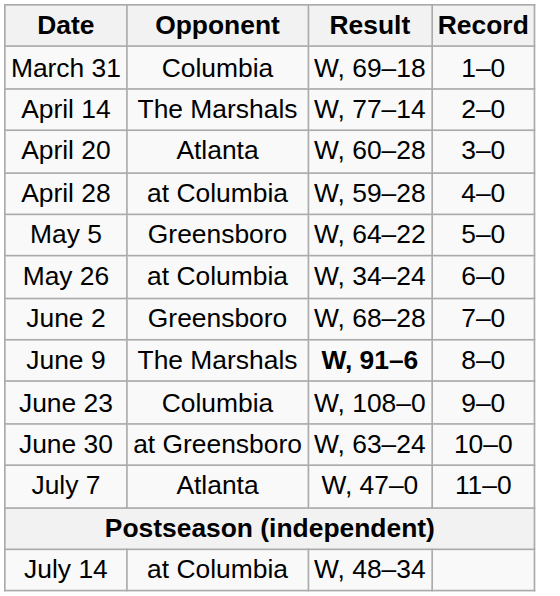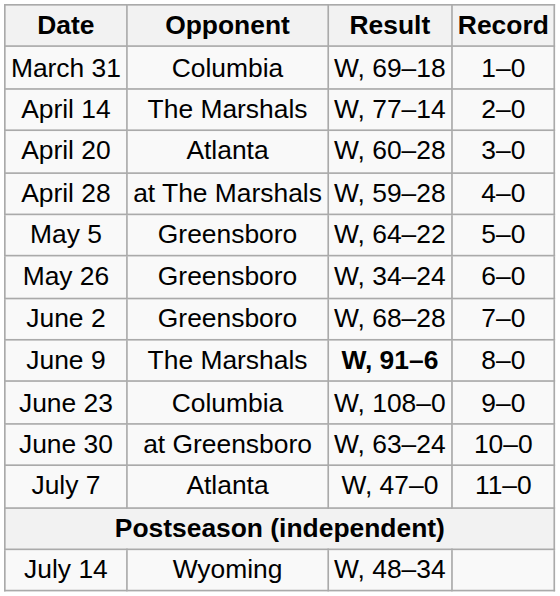April 28 | Opponent: at Columbia -> at The Marshals
May 26 | Opponent: at Columbia -> Greensboro
July 14 | Opponent: at Columbia -> Wyoming
